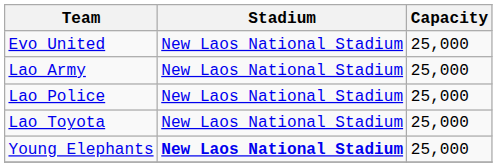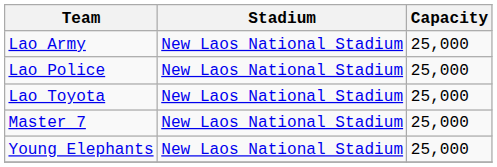- row: Evo United | New Laos National Stadium | 25,000
+ row: Master 7 | New Laos National Stadium | 25,000
Young Elephants | Stadium: bold -> normal
